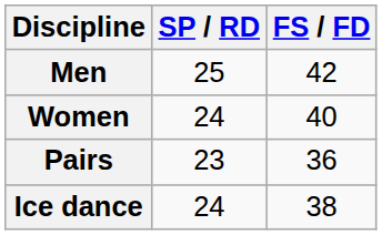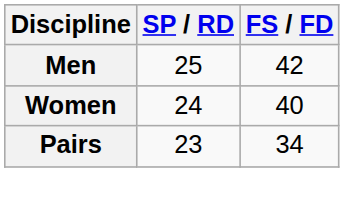Pairs | FS / FD: 36 -> 34
- row: Ice dance | 24 | 38
